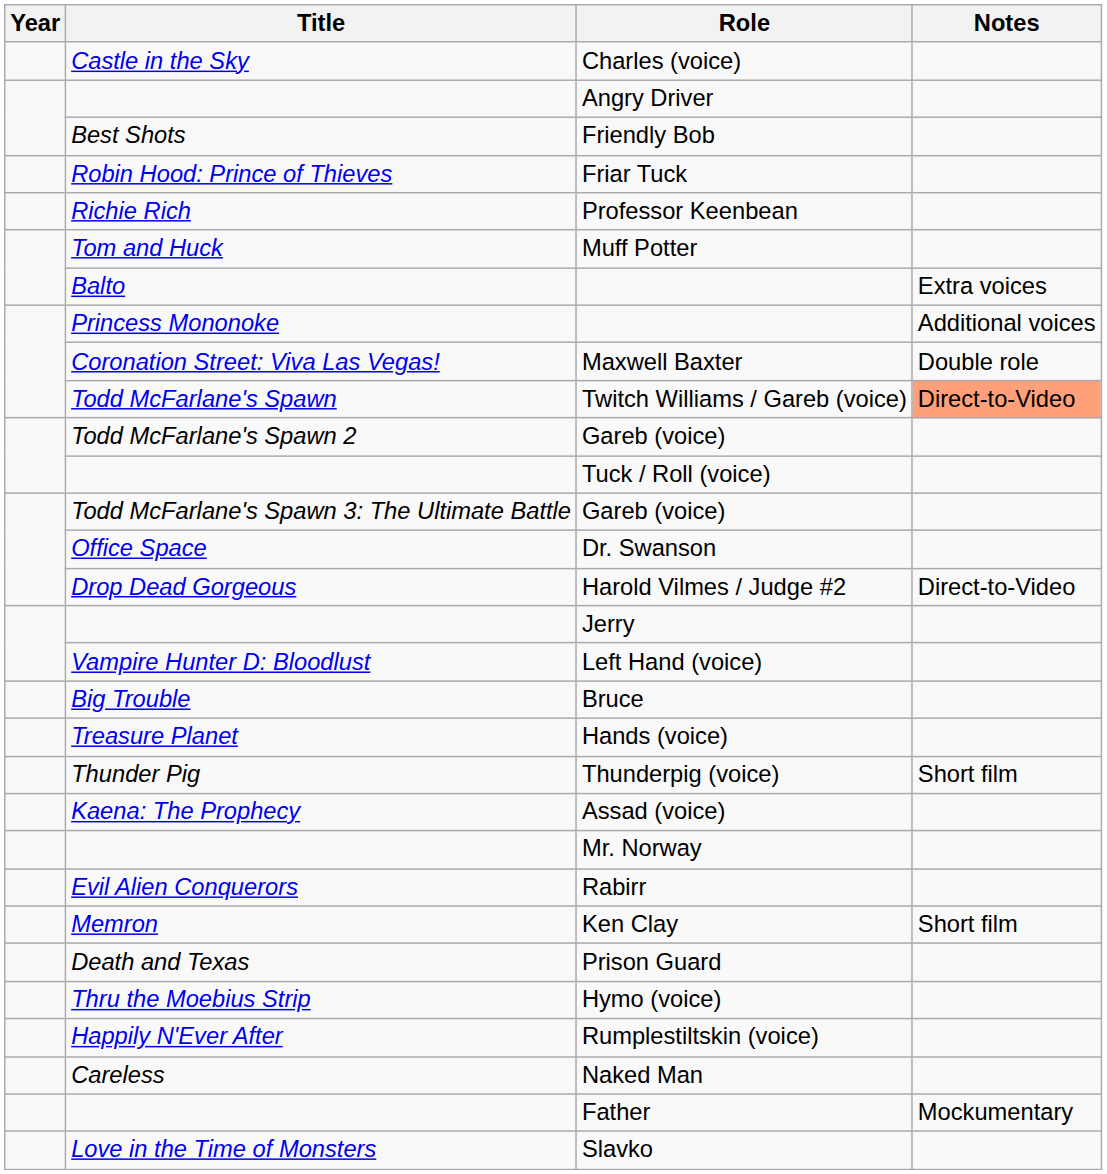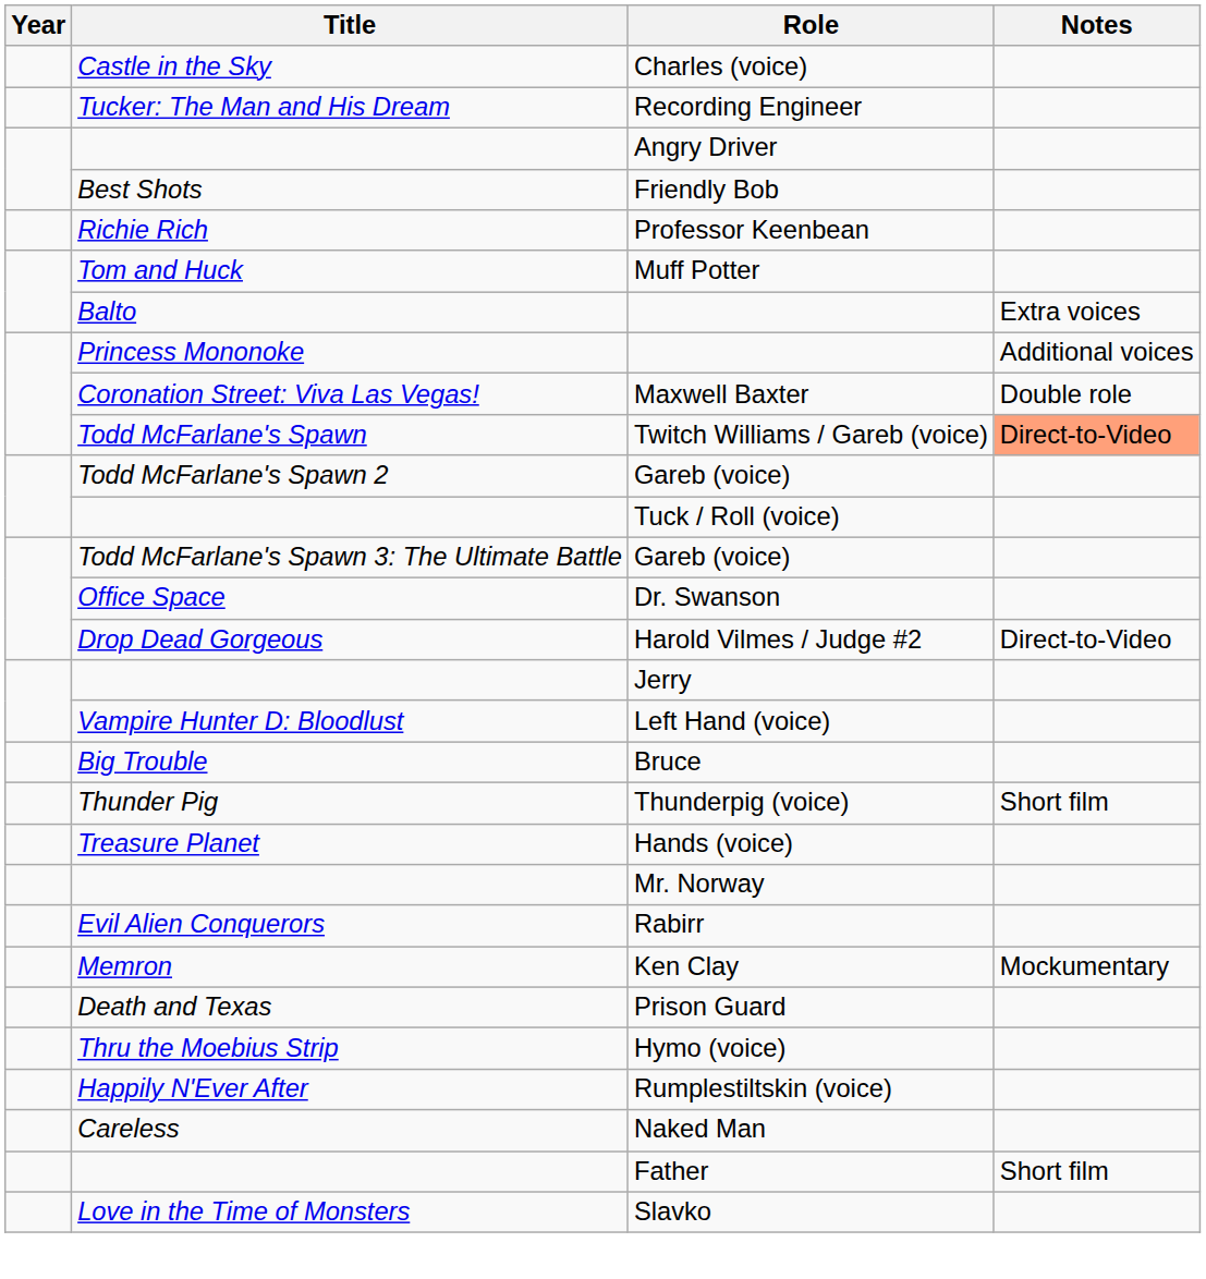+ row: Tucker: The Man and His Dream | Recording Engineer
- row: Robin Hood: Prince of Thieves | Friar Tuck
rows swapped: Thunderpig (voice) <-> Hands (voice)
- row: Kaena: The Prophecy | Assad (voice)
Ken Clay | Notes: Short film -> Mockumentary
Father | Notes: Mockumentary -> Short film
